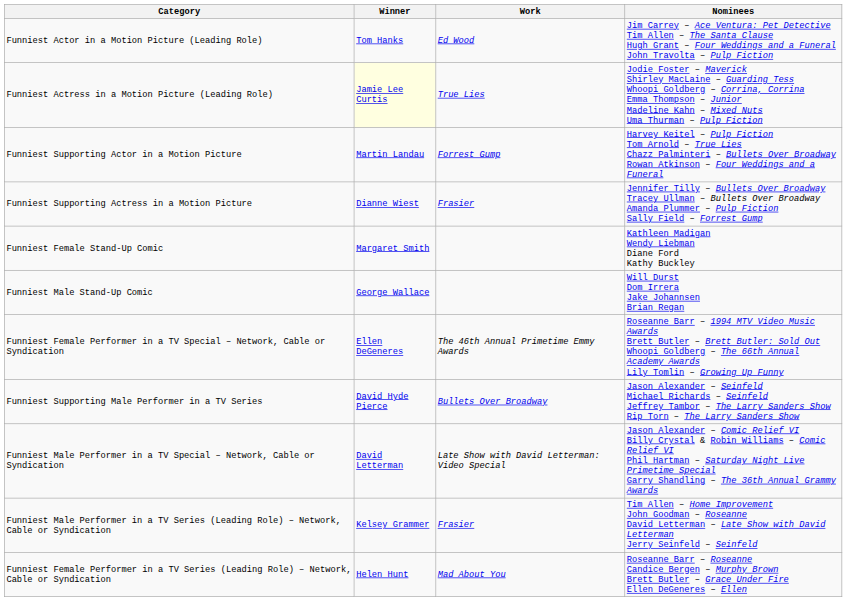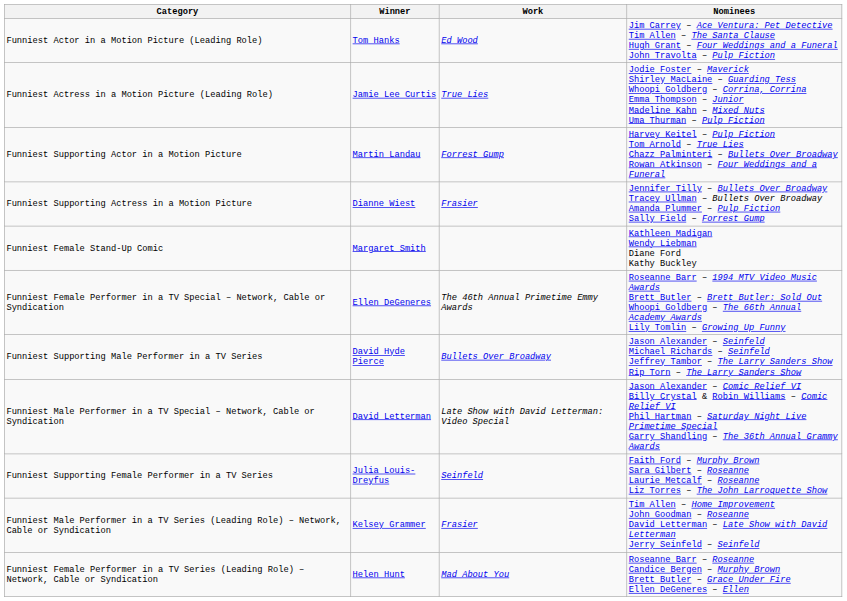Funniest Actress in a Motion Picture (Leading Role) | Winner: lightyellow background -> no background
- row: Funniest Male Stand-Up Comic | George Wallace | Will Durst Dom Irrera Jake Johannsen Brian Regan
+ row: Funniest Supporting Female Performer in a TV Series | Julia Louis-Dreyfus | Seinfeld | Faith Ford – Murphy Brown Sara Gilbert – Roseanne Laurie Metcalf – Roseanne Liz Torres – The John Larroquette Show
